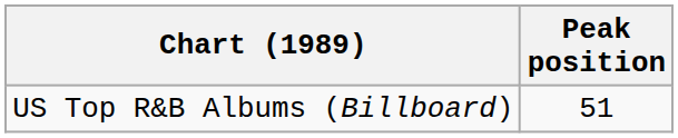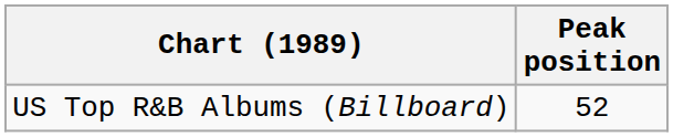US Top R&B Albums (Billboard) | Peak position: 51 -> 52
